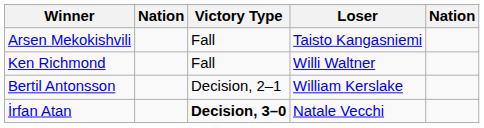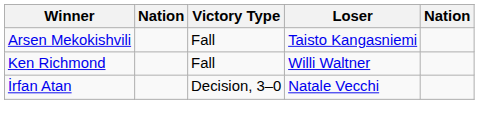- row: Bertil Antonsson | Decision, 2–1 | William Kerslake
İrfan Atan | Victory Type: bold -> normal
